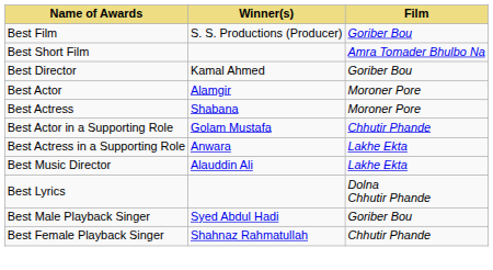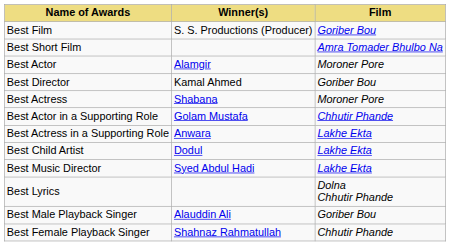rows swapped: Best Director <-> Best Actor
+ row: Best Child Artist | Dodul | Lakhe Ekta
Best Music Director | Winner(s): Alauddin Ali -> Syed Abdul Hadi
Best Male Playback Singer | Winner(s): Syed Abdul Hadi -> Alauddin Ali
